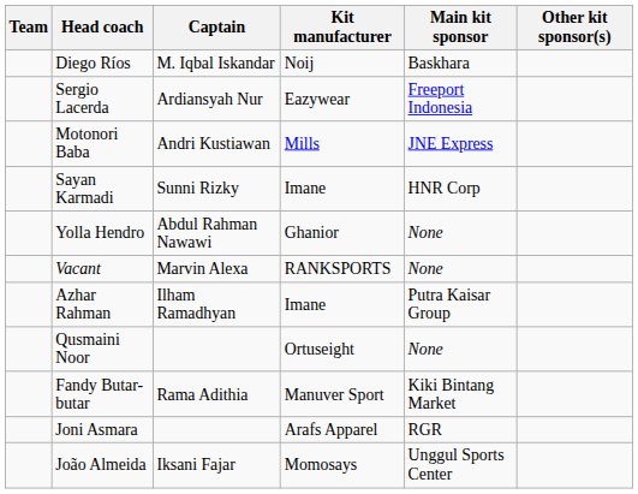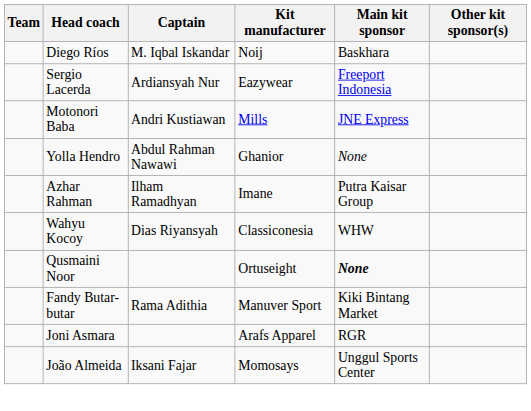- row: Sayan Karmadi | Sunni Rizky | Imane | HNR Corp
- row: Vacant | Marvin Alexa | RANKSPORTS | None
+ row: Wahyu Kocoy | Dias Riyansyah | Classiconesia | WHW
Qusmaini Noor | Main kit sponsor: normal -> bold
